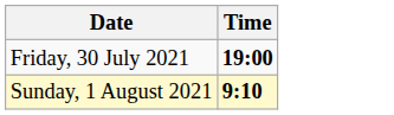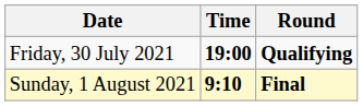+ column: Round | Qualifying | Final
